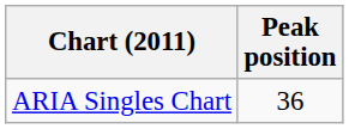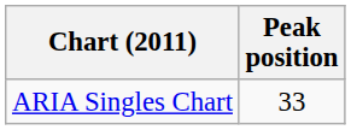ARIA Singles Chart | Peak position: 36 -> 33
